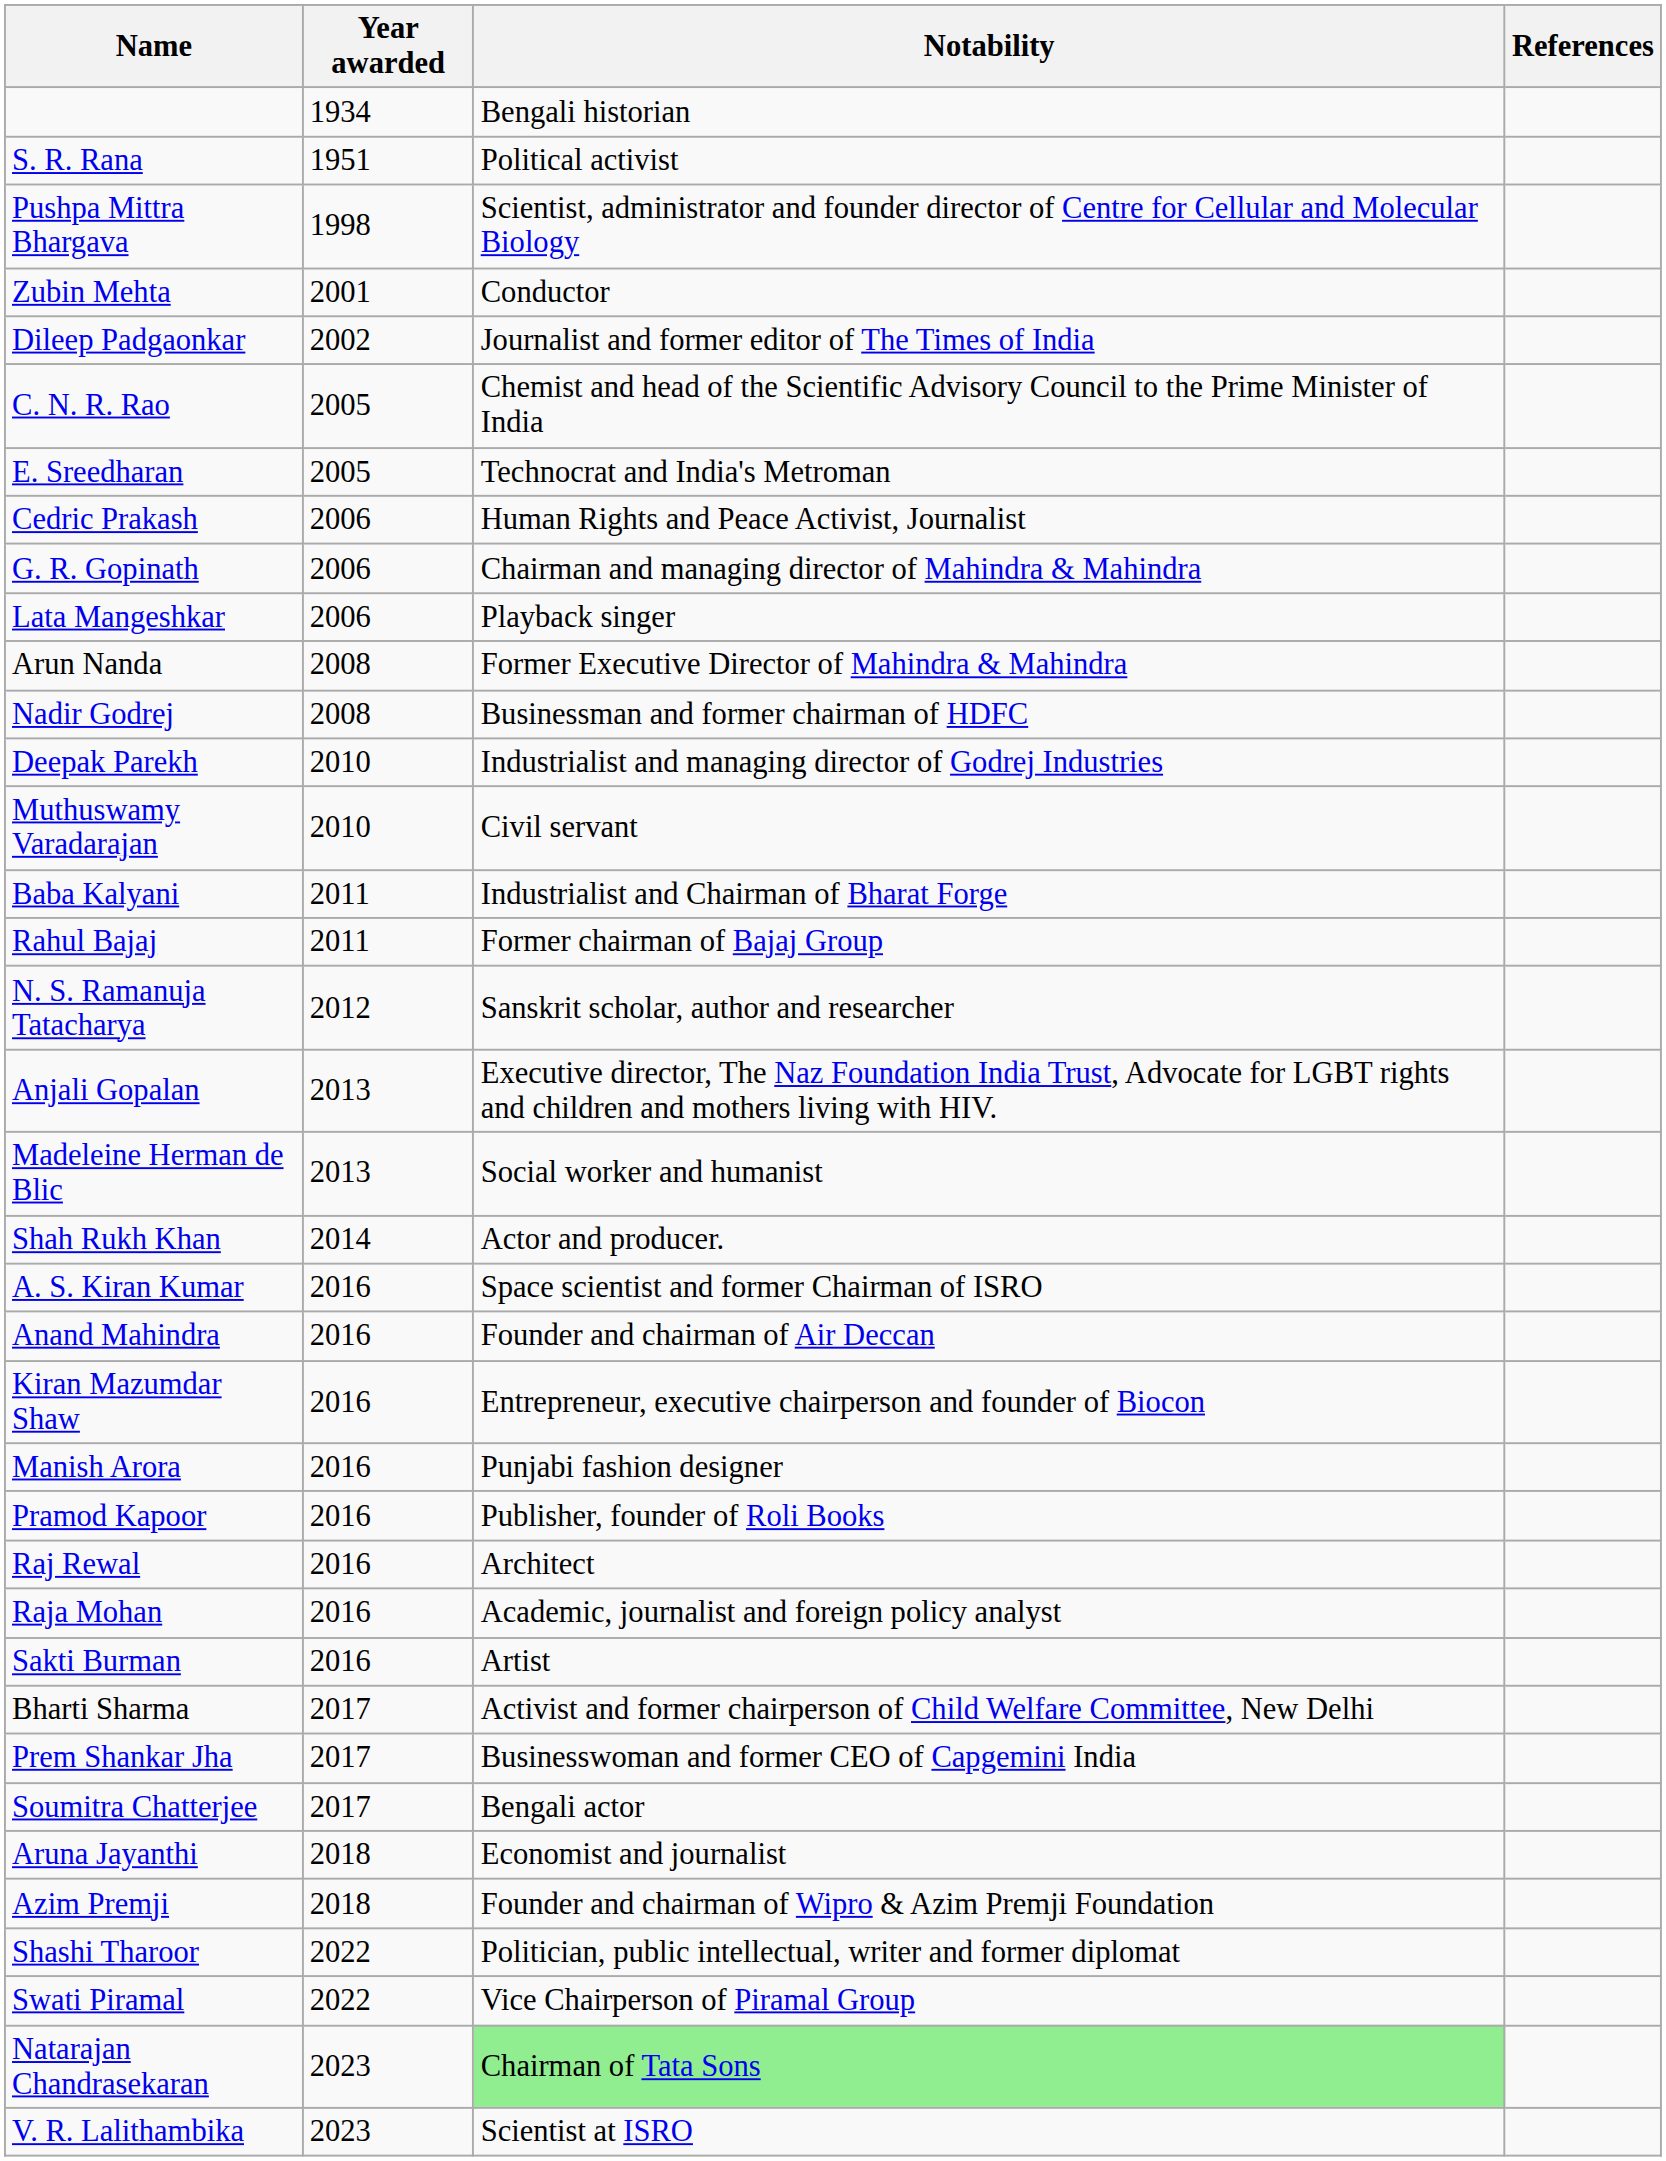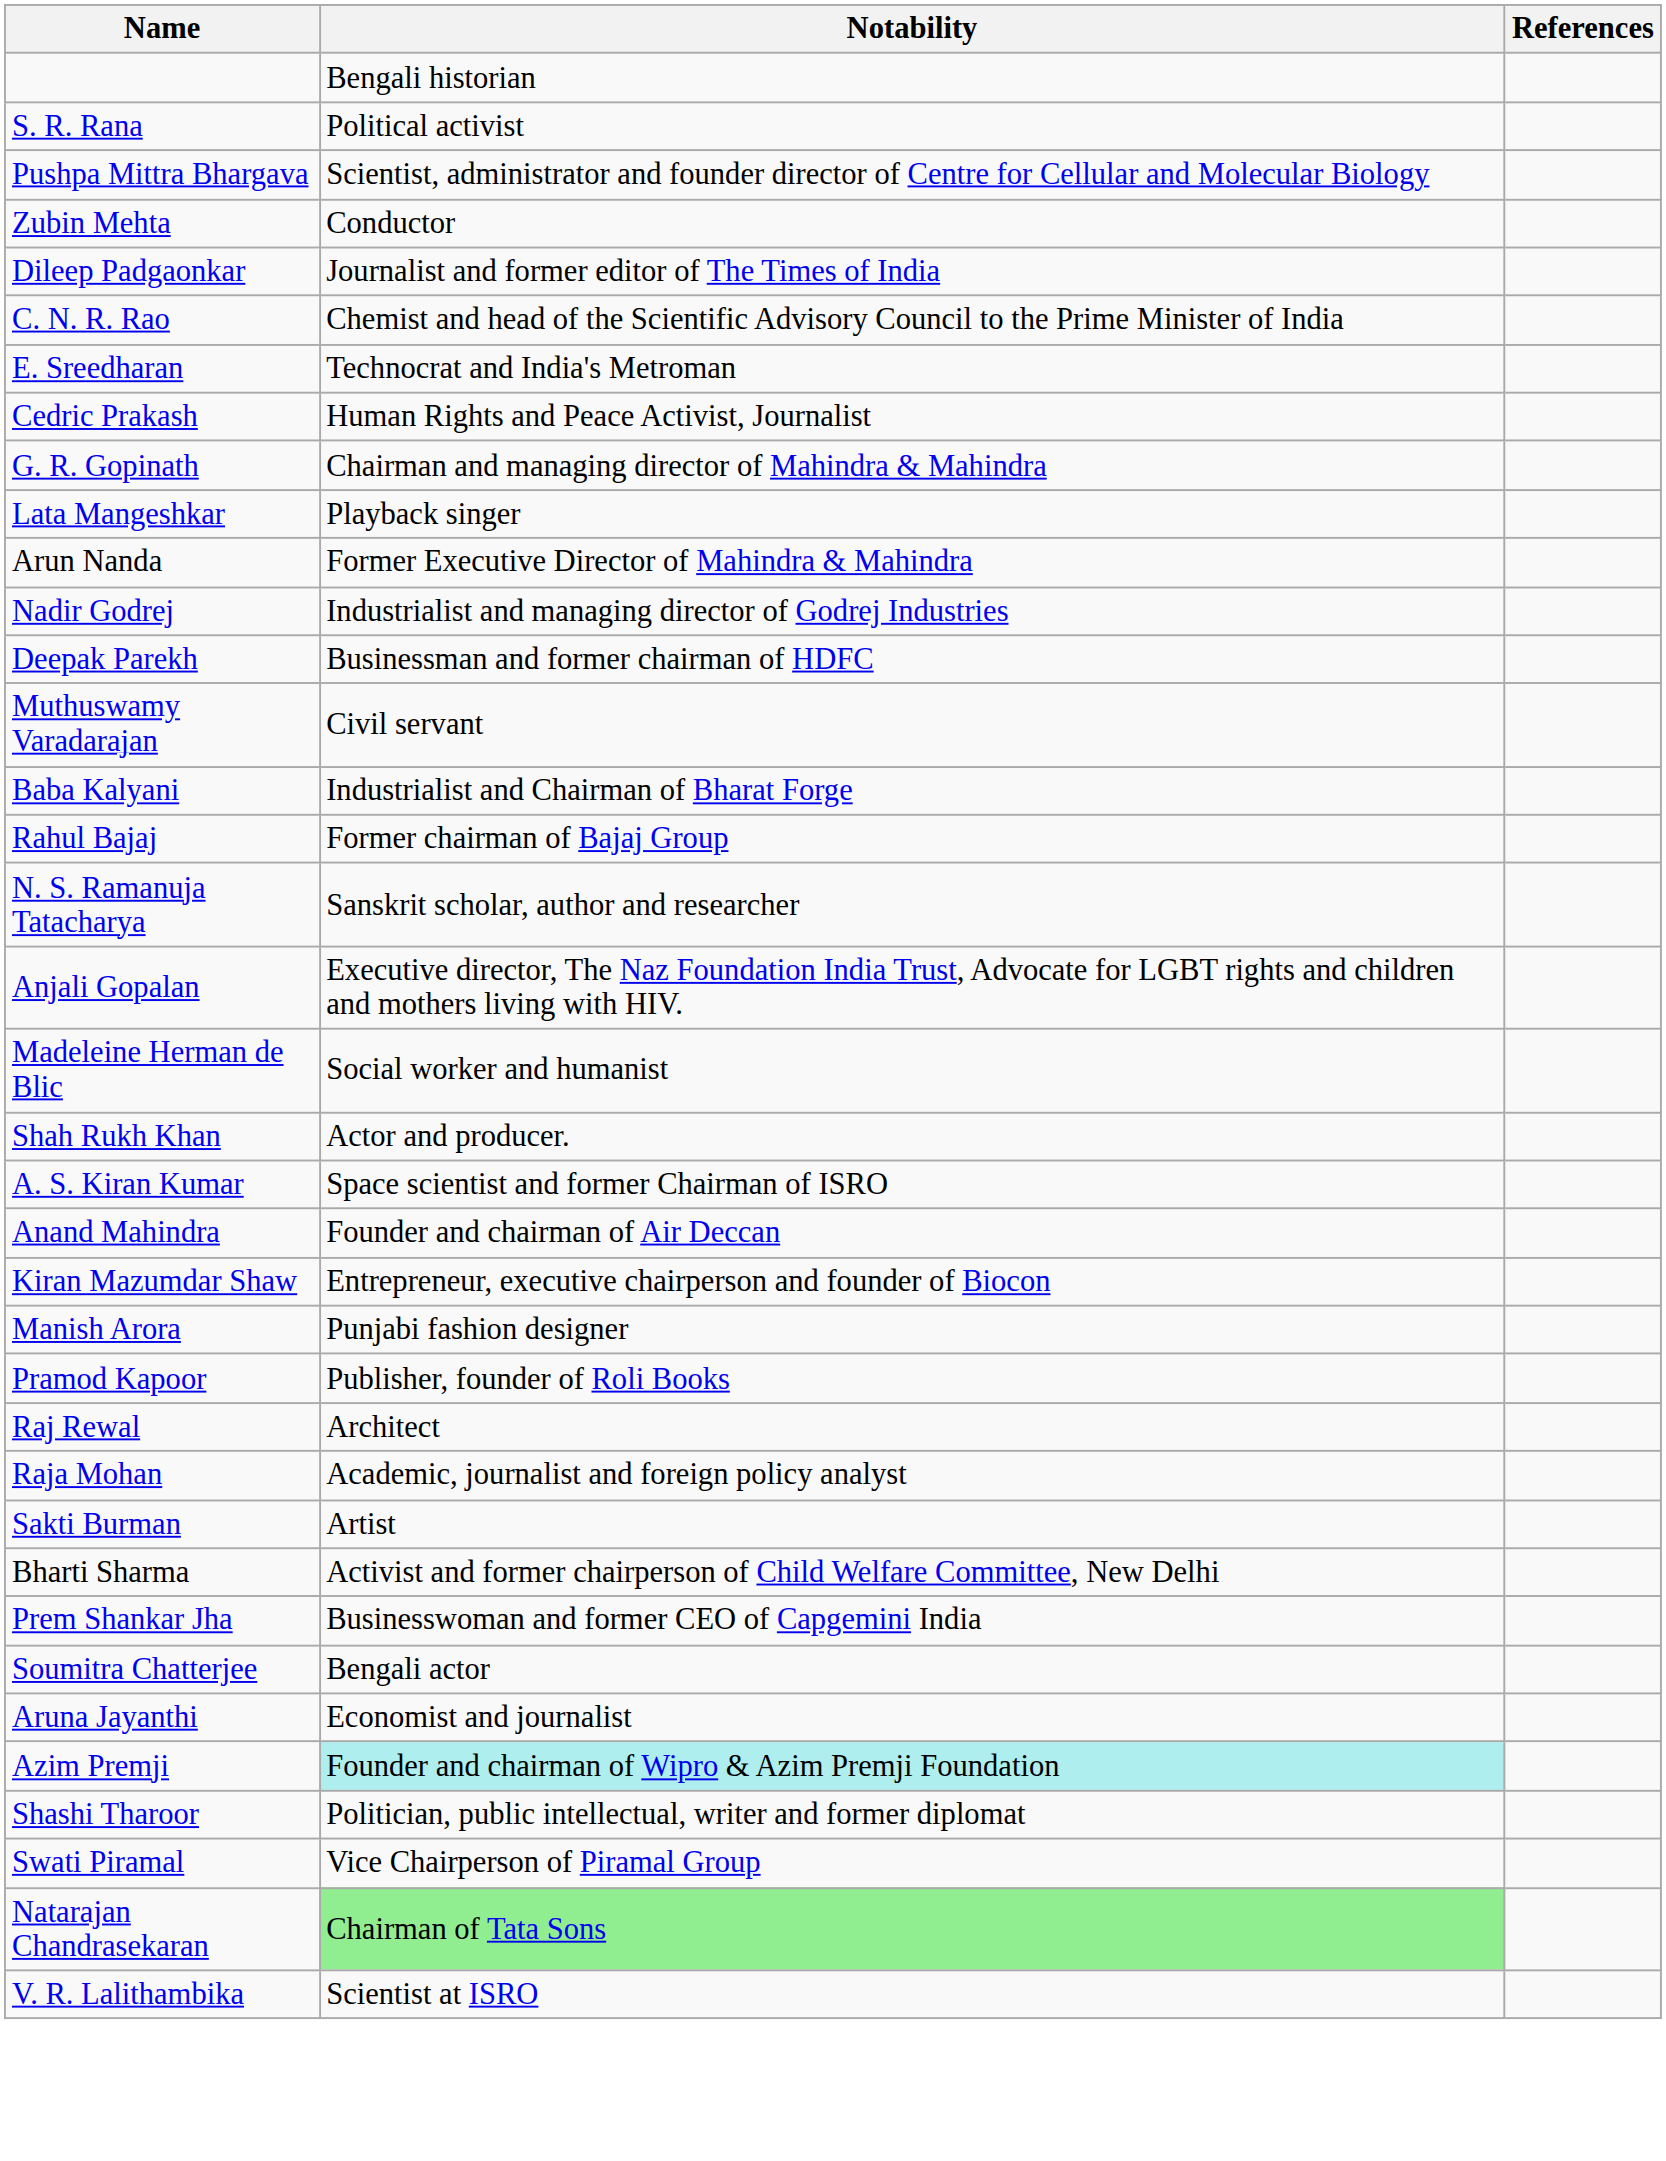- column: Year awarded | 1934 | 1951 | 1998 | 2001 | 2002 | 2005 | 2005 | 2006 | 2006 | 2006 | 2008 | 2008 | 2010 | 2010 | 2011 | 2011 | 2012 | 2013 | 2013 | 2014 | 2016 | 2016 | 2016 | 2016 | 2016 | 2016 | 2016 | 2016 | 2017 | 2017 | 2017 | 2018 | 2018 | 2022 | 2022 | 2023 | 2023
Nadir Godrej | Notability: Businessman and former chairman of HDFC -> Industrialist and managing director of Godrej Industries
Deepak Parekh | Notability: Industrialist and managing director of Godrej Industries -> Businessman and former chairman of HDFC
Azim Premji | Notability: no background -> paleturquoise background
